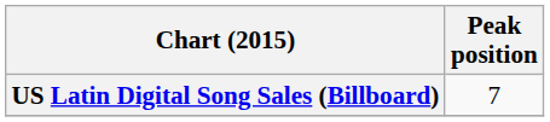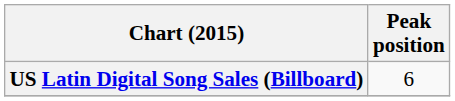US Latin Digital Song Sales (Billboard) | Peak position: 7 -> 6
